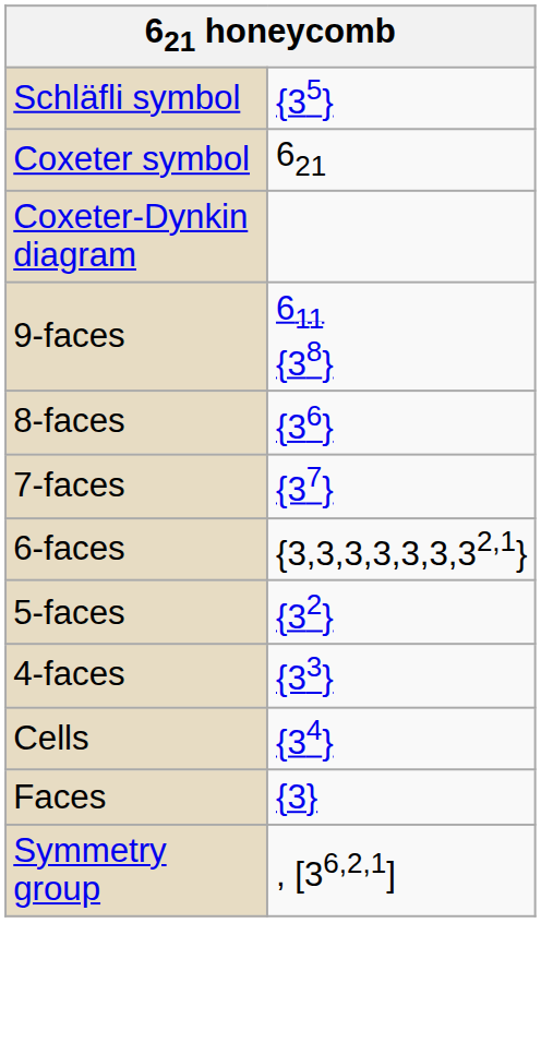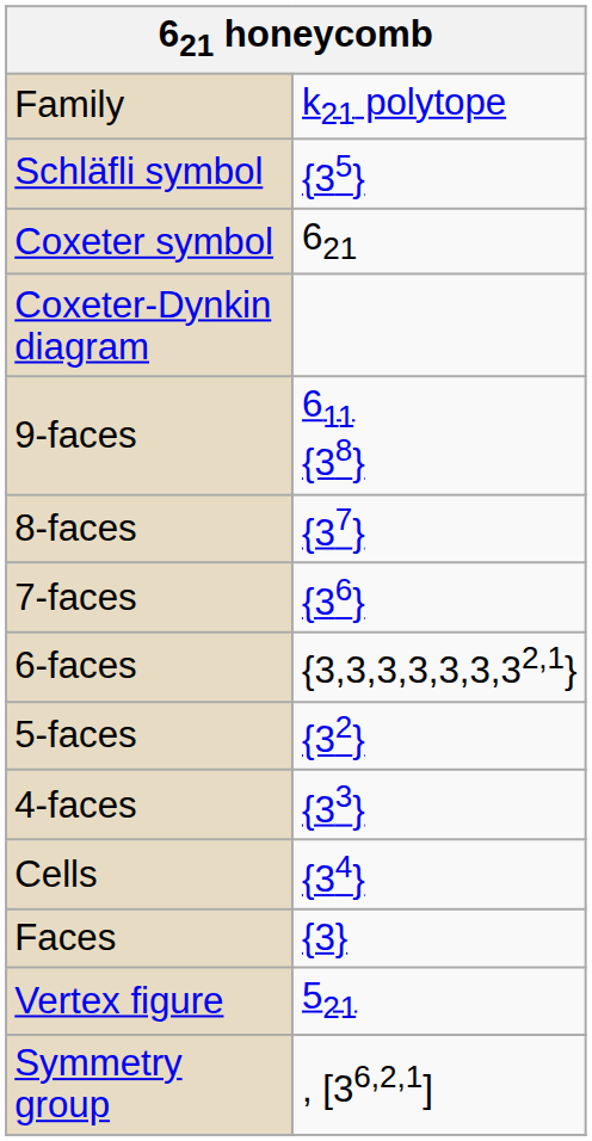+ row: Family | k21 polytope
8-faces | column 2: {36} -> {37}
7-faces | column 2: {37} -> {36}
+ row: Vertex figure | 521
